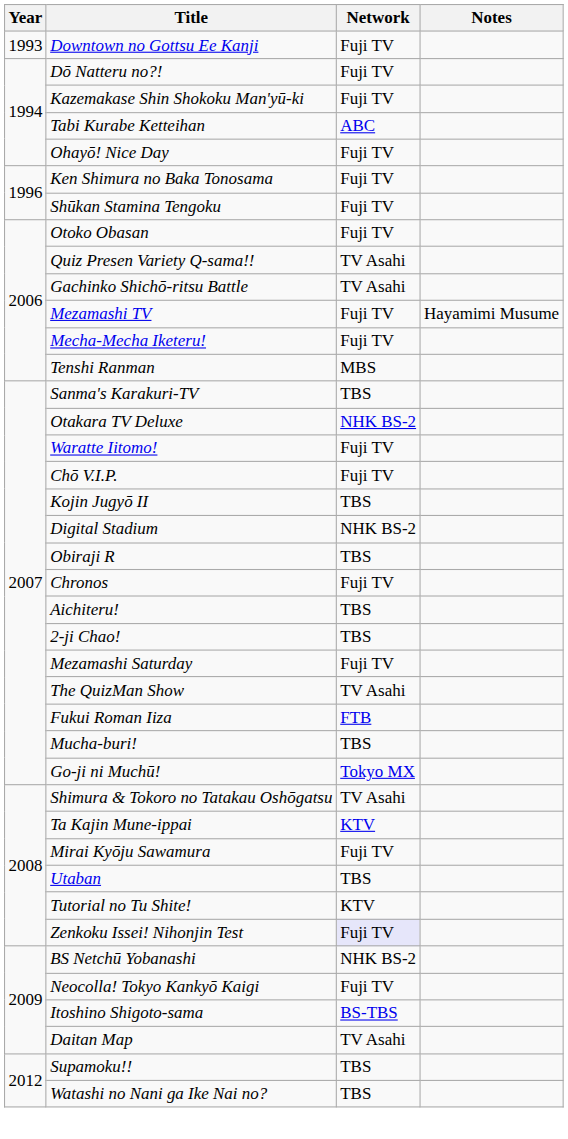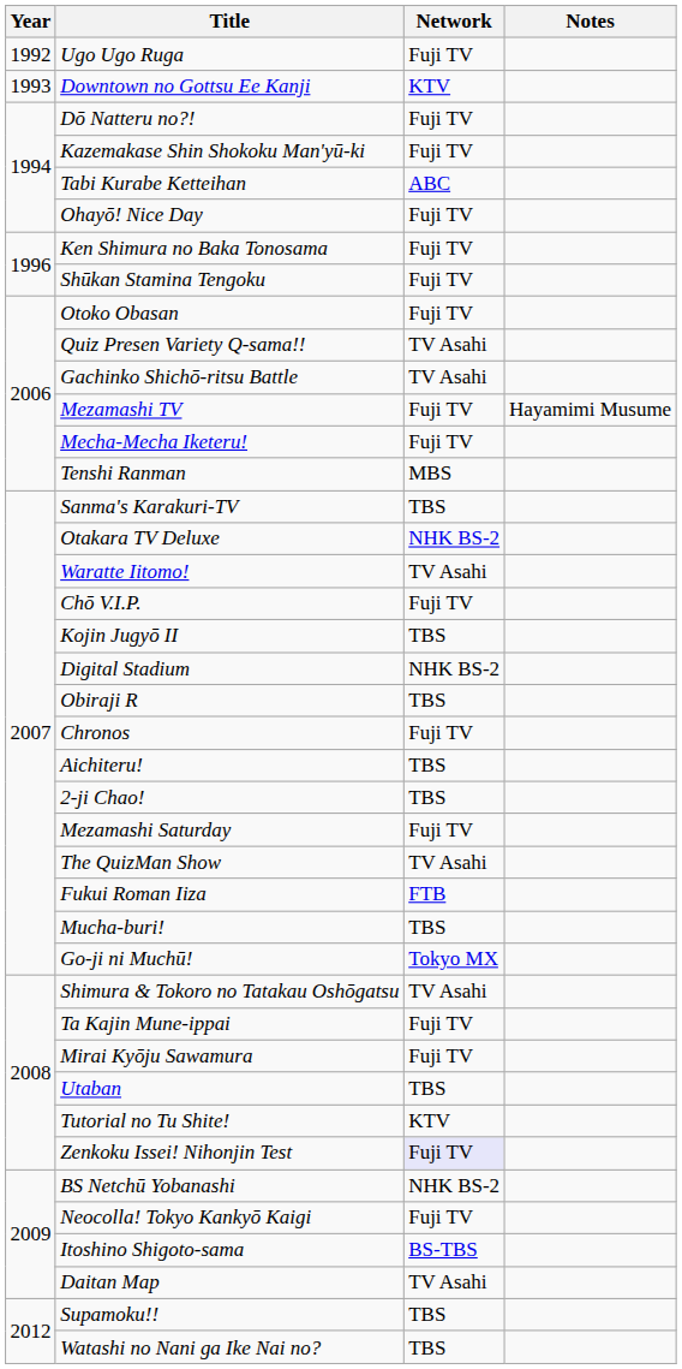+ row: 1992 | Ugo Ugo Ruga | Fuji TV
Downtown no Gottsu Ee Kanji | Network: Fuji TV -> KTV
Waratte Iitomo! | Network: Fuji TV -> TV Asahi
Ta Kajin Mune-ippai | Network: KTV -> Fuji TV
